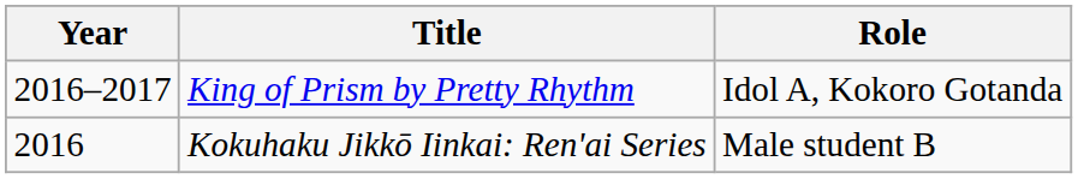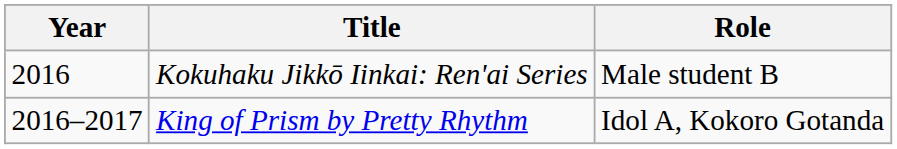rows swapped: King of Prism by Pretty Rhythm <-> Kokuhaku Jikkō Iinkai: Ren'ai Series
